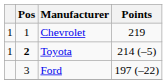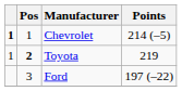Chevrolet | column 1: normal -> bold
Chevrolet | Points: 219 -> 214 (–5)
Toyota | Points: 214 (–5) -> 219
